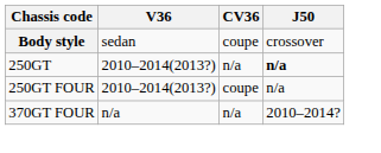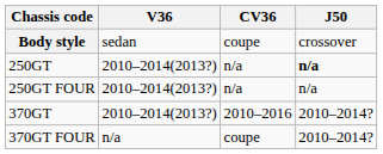250GT FOUR | CV36: coupe -> n/a
+ row: 370GT | 2010–2014(2013?) | 2010–2016 | 2010–2014?
370GT FOUR | CV36: n/a -> coupe
